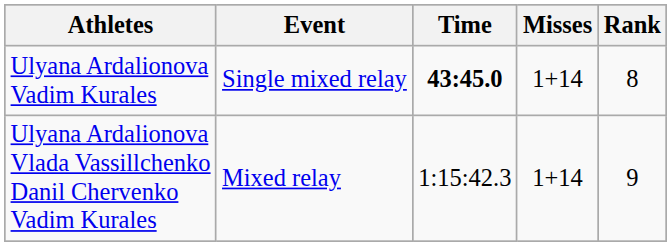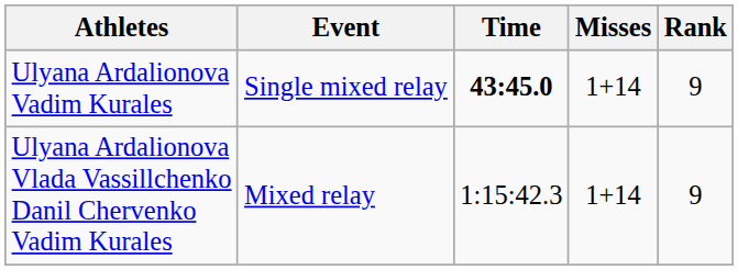Ulyana Ardalionova Vadim Kurales | Rank: 8 -> 9
